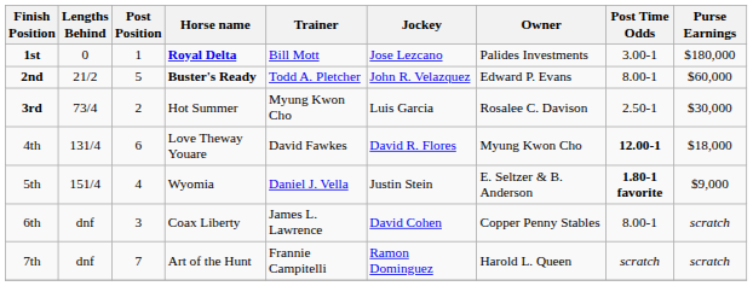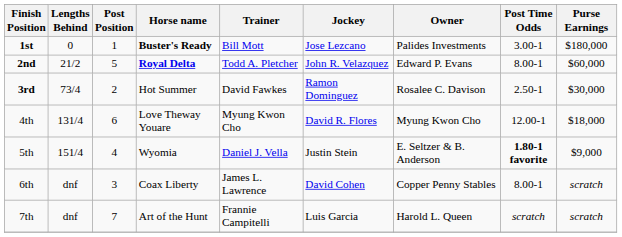1st | Horse name: Royal Delta -> Buster's Ready
2nd | Horse name: Buster's Ready -> Royal Delta
3rd | Trainer: Myung Kwon Cho -> David Fawkes
3rd | Jockey: Luis Garcia -> Ramon Dominguez
4th | Trainer: David Fawkes -> Myung Kwon Cho
4th | Post Time Odds: bold -> normal
7th | Jockey: Ramon Dominguez -> Luis Garcia
